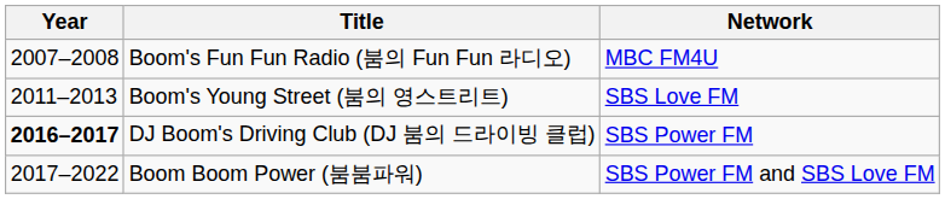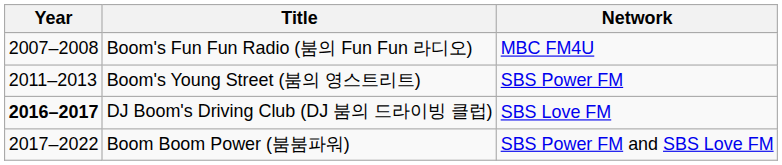Boom's Young Street (붐의 영스트리트) | Network: SBS Love FM -> SBS Power FM
DJ Boom's Driving Club (DJ 붐의 드라이빙 클럽) | Network: SBS Power FM -> SBS Love FM
